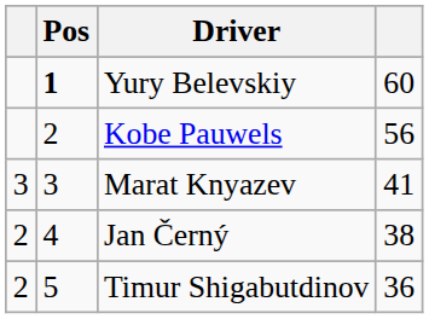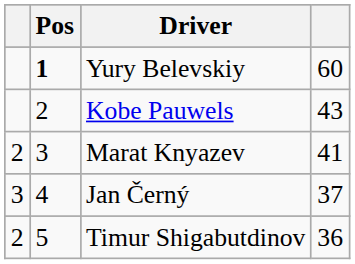Kobe Pauwels | column 4: 56 -> 43
Marat Knyazev | column 1: 3 -> 2
Jan Černý | column 1: 2 -> 3
Jan Černý | column 4: 38 -> 37
